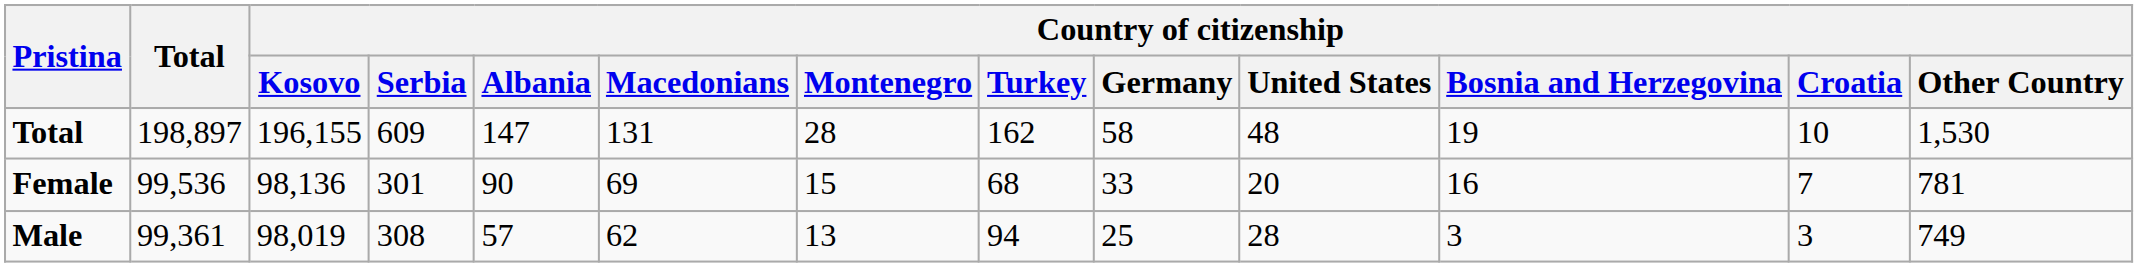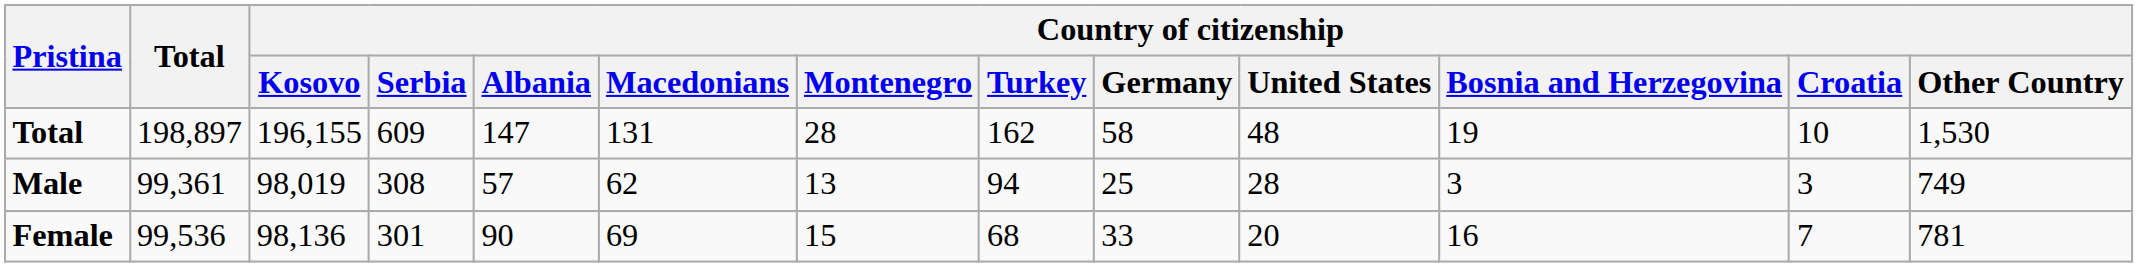rows swapped: Male <-> Female
